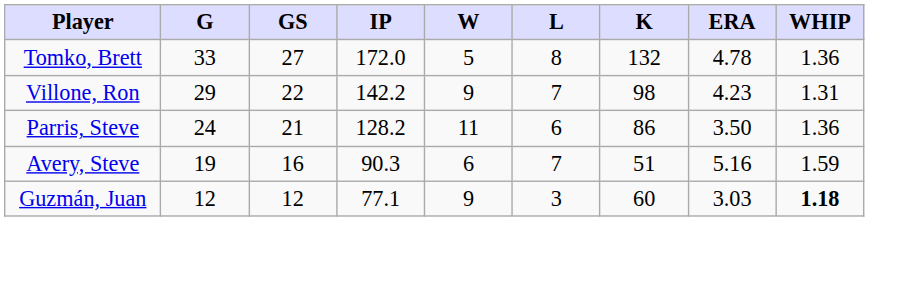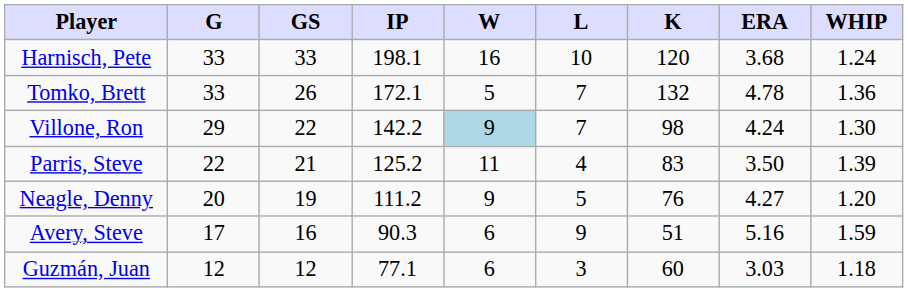+ row: Harnisch, Pete | 33 | 33 | 198.1 | 16 | 10 | 120 | 3.68 | 1.24
Tomko, Brett | GS: 27 -> 26
Tomko, Brett | IP: 172.0 -> 172.1
Tomko, Brett | L: 8 -> 7
Villone, Ron | W: no background -> lightblue background
Villone, Ron | ERA: 4.23 -> 4.24
Villone, Ron | WHIP: 1.31 -> 1.30
Parris, Steve | G: 24 -> 22
Parris, Steve | IP: 128.2 -> 125.2
Parris, Steve | L: 6 -> 4
Parris, Steve | K: 86 -> 83
Parris, Steve | WHIP: 1.36 -> 1.39
+ row: Neagle, Denny | 20 | 19 | 111.2 | 9 | 5 | 76 | 4.27 | 1.20
Avery, Steve | G: 19 -> 17
Avery, Steve | L: 7 -> 9
Guzmán, Juan | W: 9 -> 6
Guzmán, Juan | WHIP: bold -> normal
